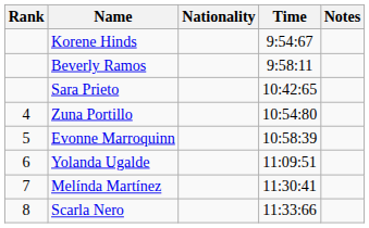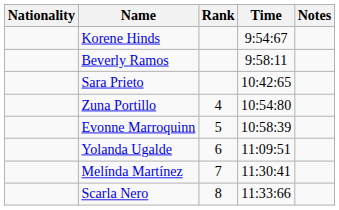columns swapped: Rank <-> Nationality
